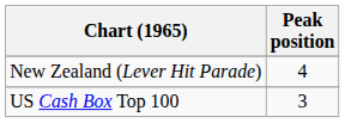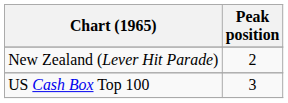New Zealand (Lever Hit Parade) | Peak position: 4 -> 2
